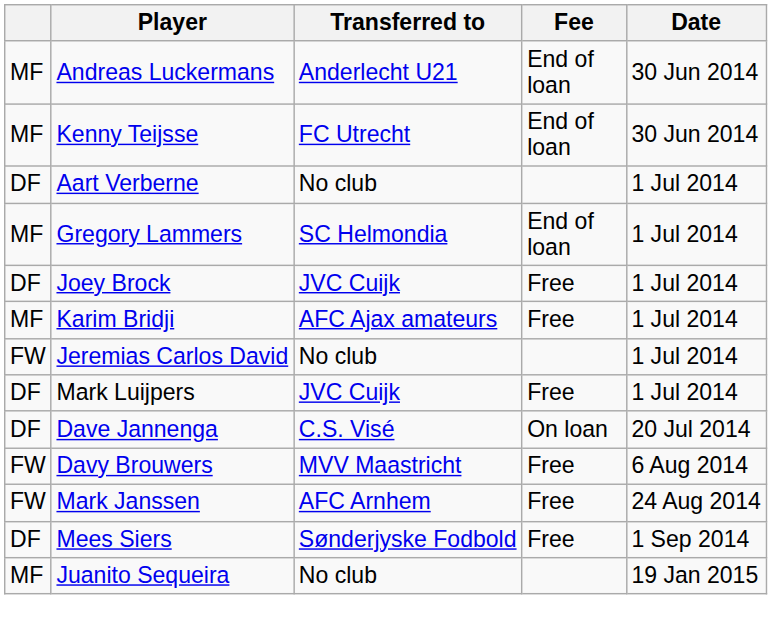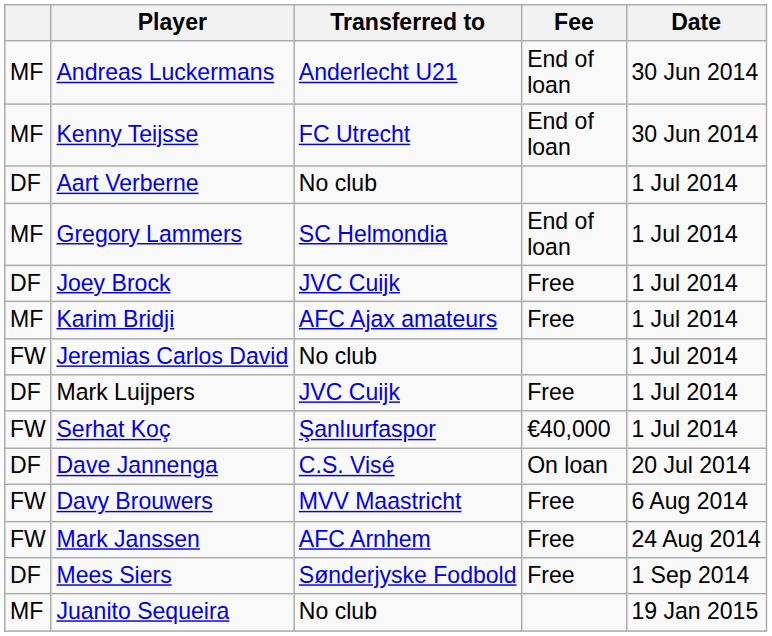+ row: FW | Serhat Koç | Şanlıurfaspor | €40,000 | 1 Jul 2014
